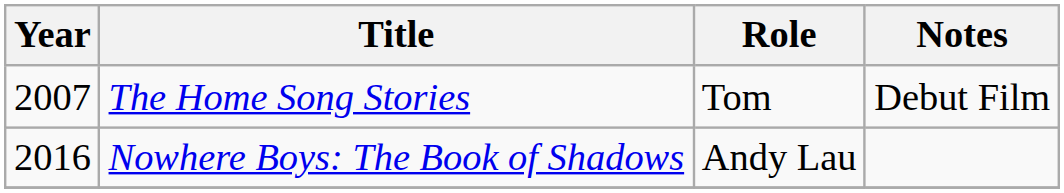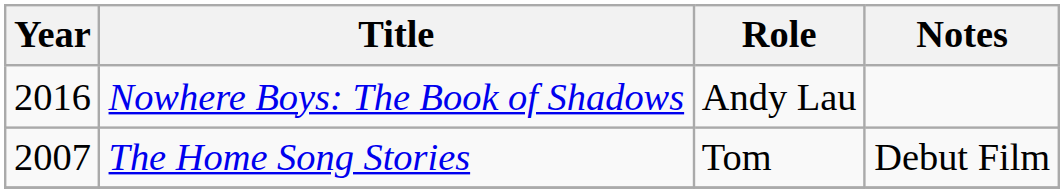rows swapped: The Home Song Stories <-> Nowhere Boys: The Book of Shadows
